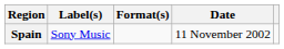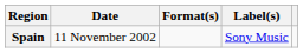columns swapped: Date <-> Label(s)
